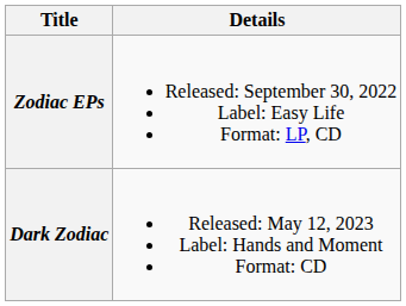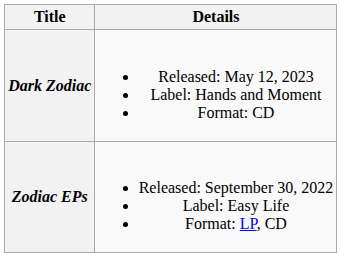rows swapped: Zodiac EPs <-> Dark Zodiac
